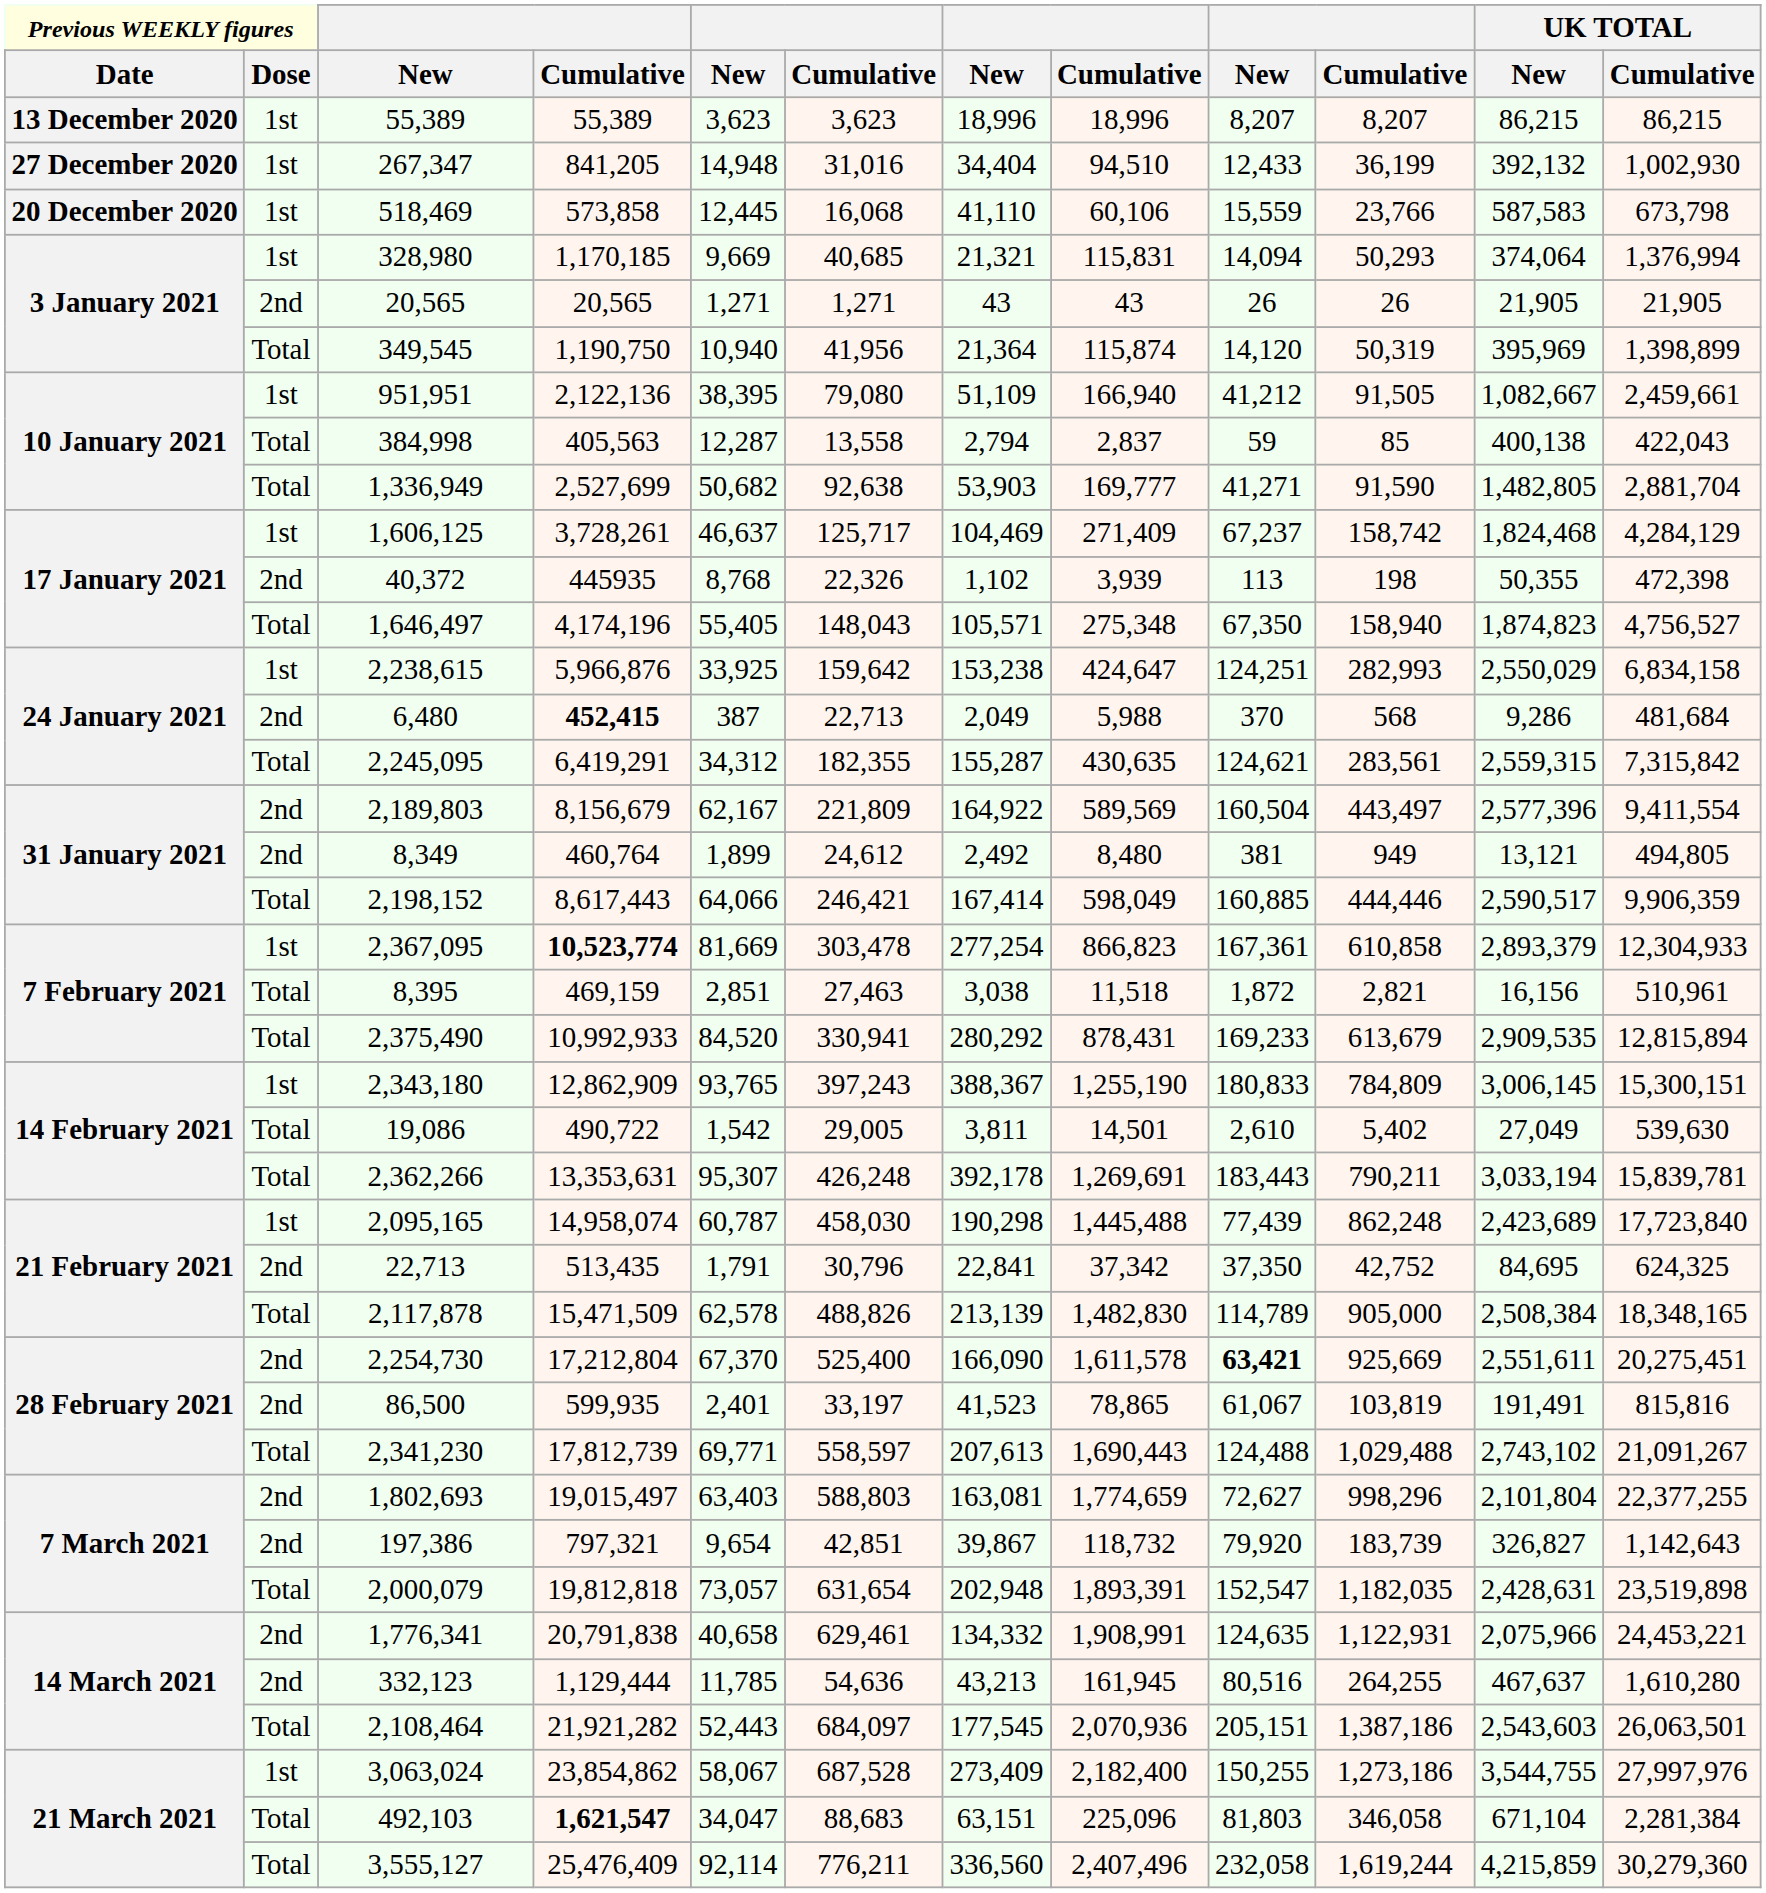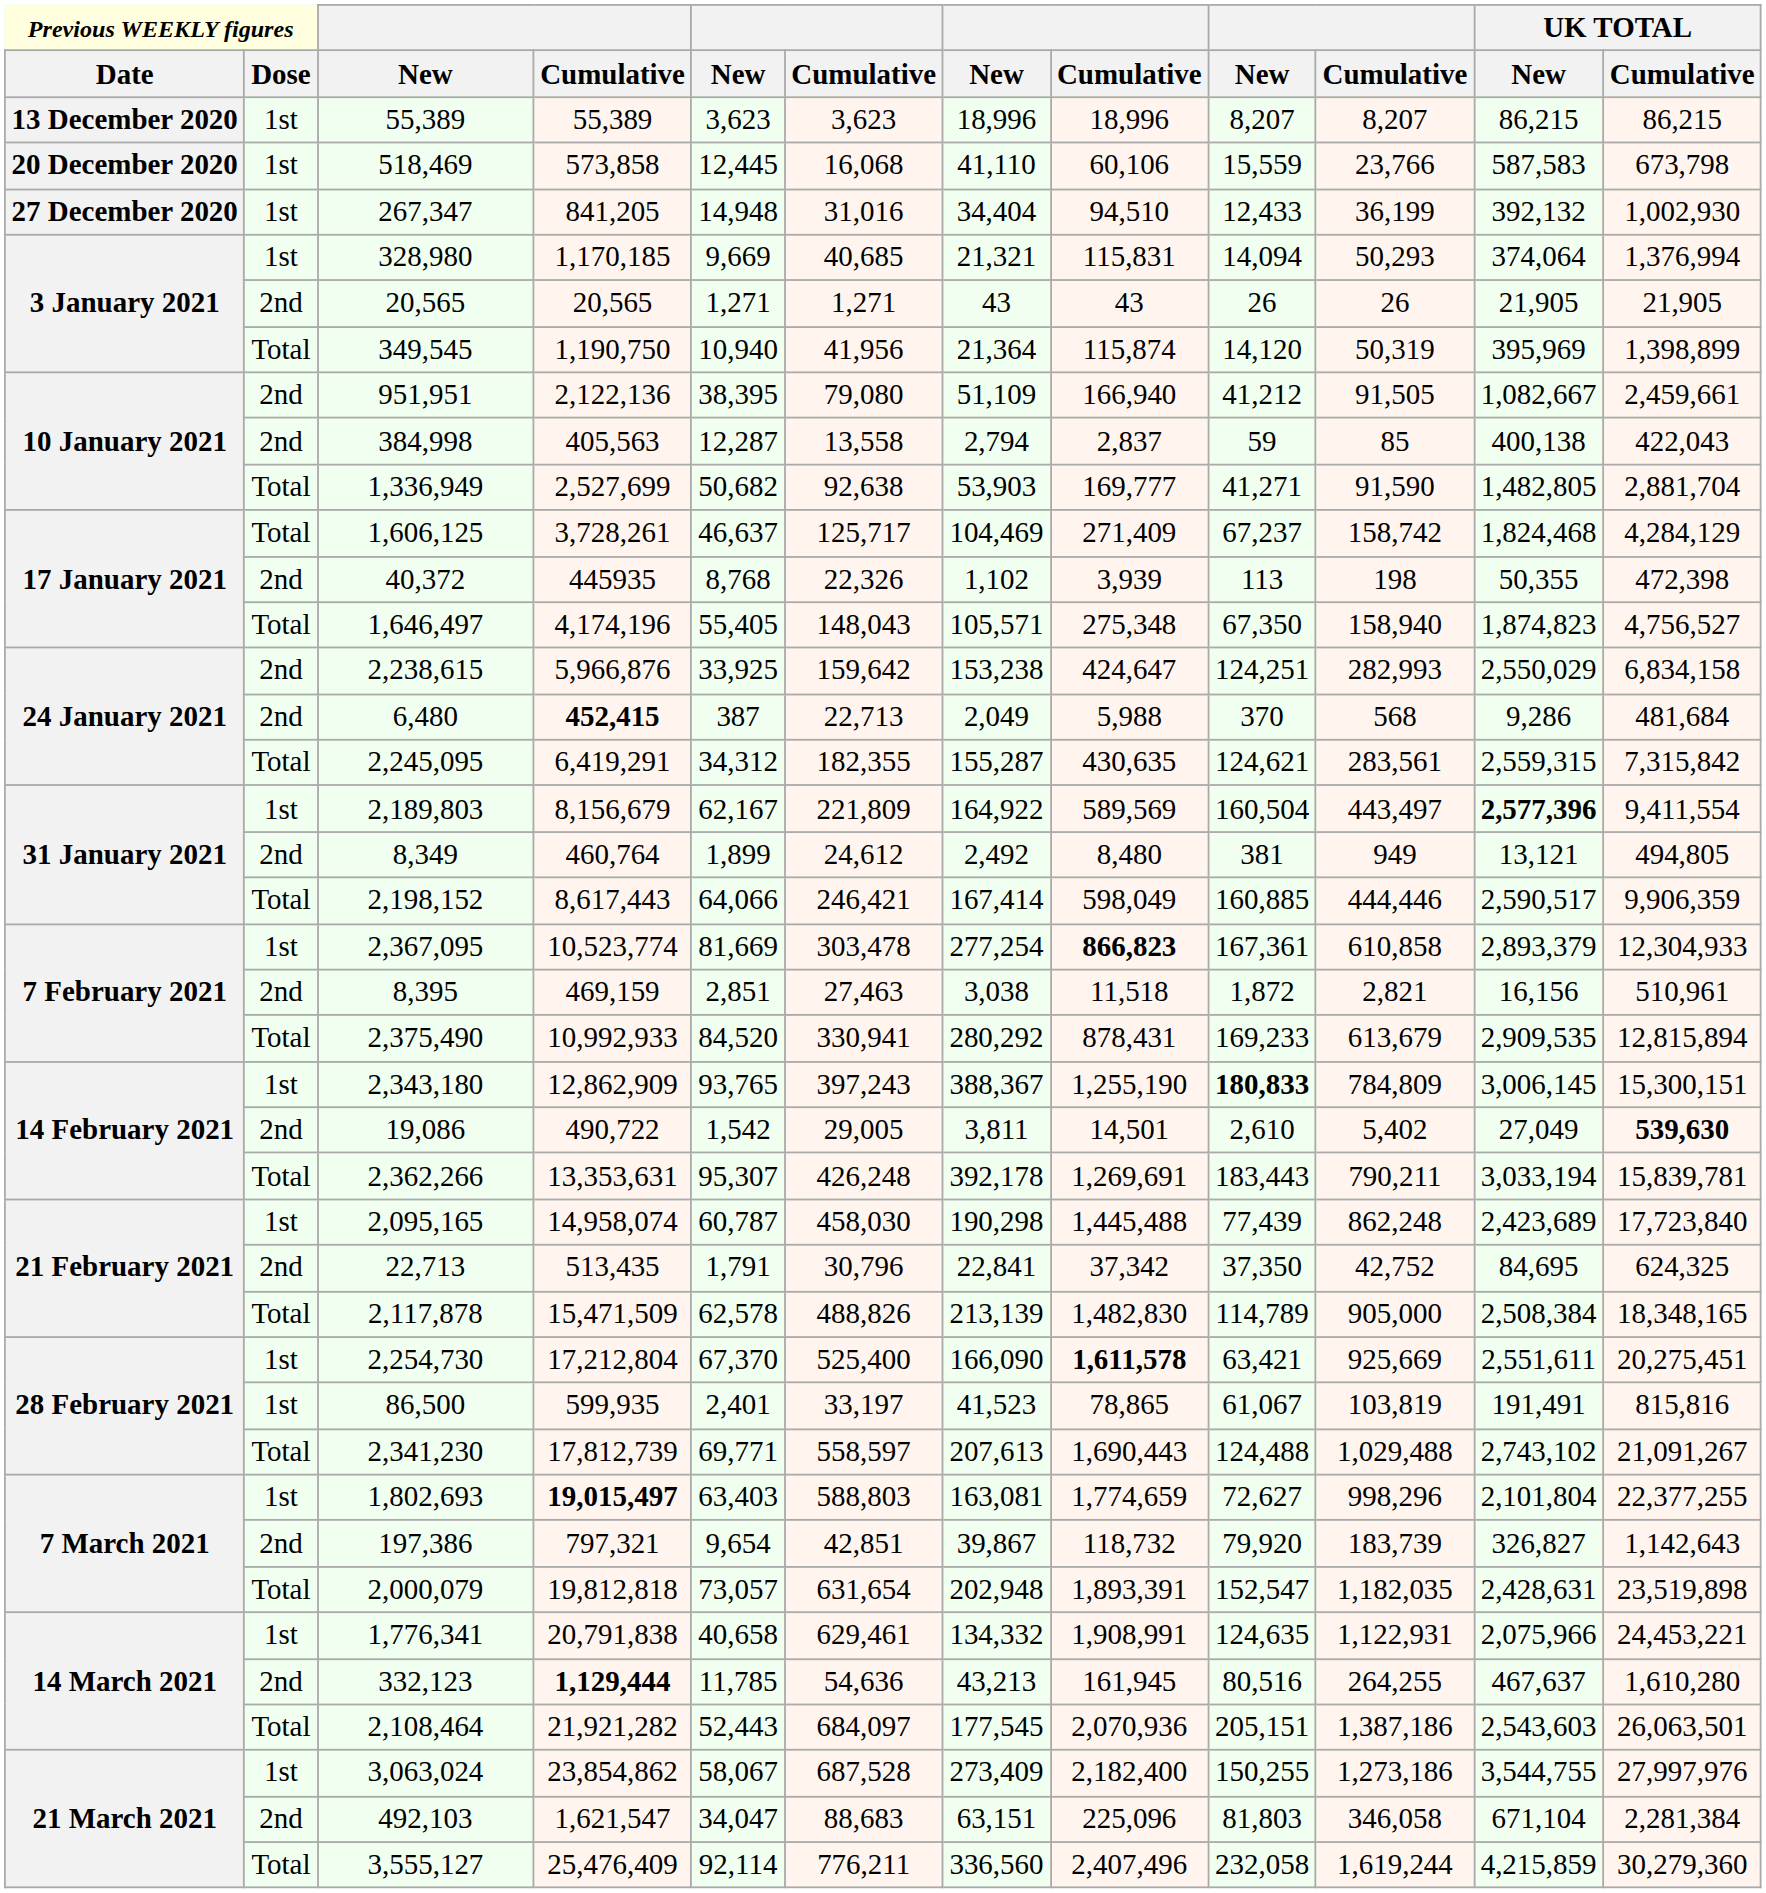rows swapped: 518,469 <-> 267,347
951,951 | Previous WEEKLY figures / Dose: 1st -> 2nd
384,998 | Previous WEEKLY figures / Dose: Total -> 2nd
1,606,125 | Previous WEEKLY figures / Dose: 1st -> Total
2,238,615 | Previous WEEKLY figures / Dose: 1st -> 2nd
2,189,803 | Previous WEEKLY figures / Dose: 2nd -> 1st
2,189,803 | UK TOTAL / New: normal -> bold
2,367,095 | column 4: bold -> normal
2,367,095 | column 8: normal -> bold
8,395 | Previous WEEKLY figures / Dose: Total -> 2nd
2,343,180 | column 9: normal -> bold
19,086 | Previous WEEKLY figures / Dose: Total -> 2nd
19,086 | UK TOTAL / Cumulative: normal -> bold
2,254,730 | Previous WEEKLY figures / Dose: 2nd -> 1st
2,254,730 | column 8: normal -> bold
2,254,730 | column 9: bold -> normal
86,500 | Previous WEEKLY figures / Dose: 2nd -> 1st
1,802,693 | Previous WEEKLY figures / Dose: 2nd -> 1st
1,802,693 | column 4: normal -> bold
1,776,341 | Previous WEEKLY figures / Dose: 2nd -> 1st
332,123 | column 4: normal -> bold
492,103 | Previous WEEKLY figures / Dose: Total -> 2nd
492,103 | column 4: bold -> normal
